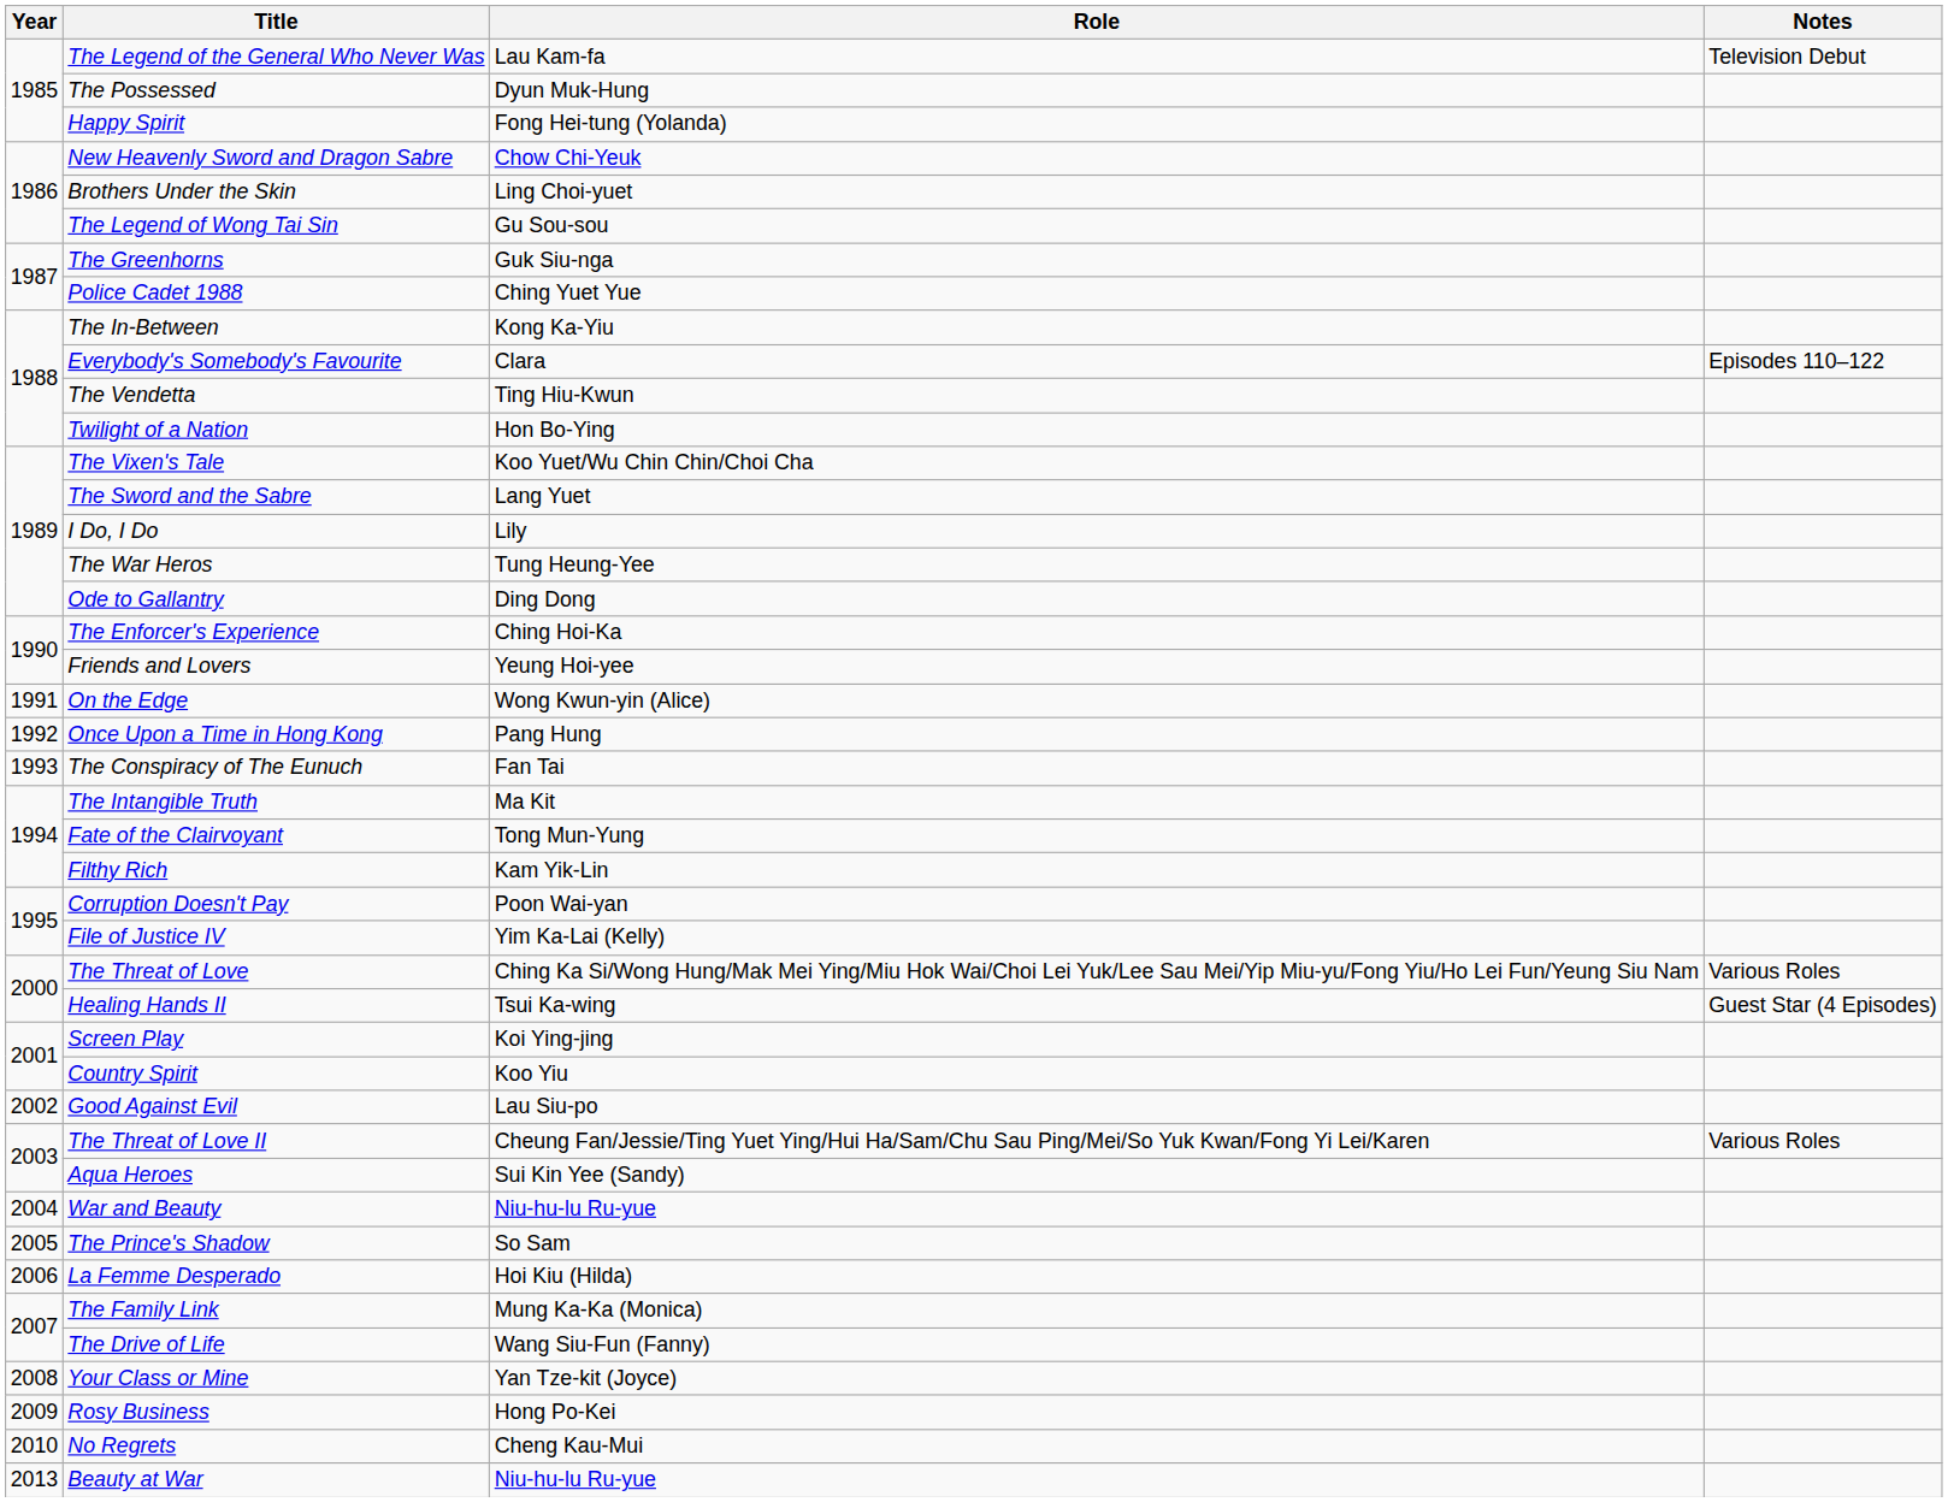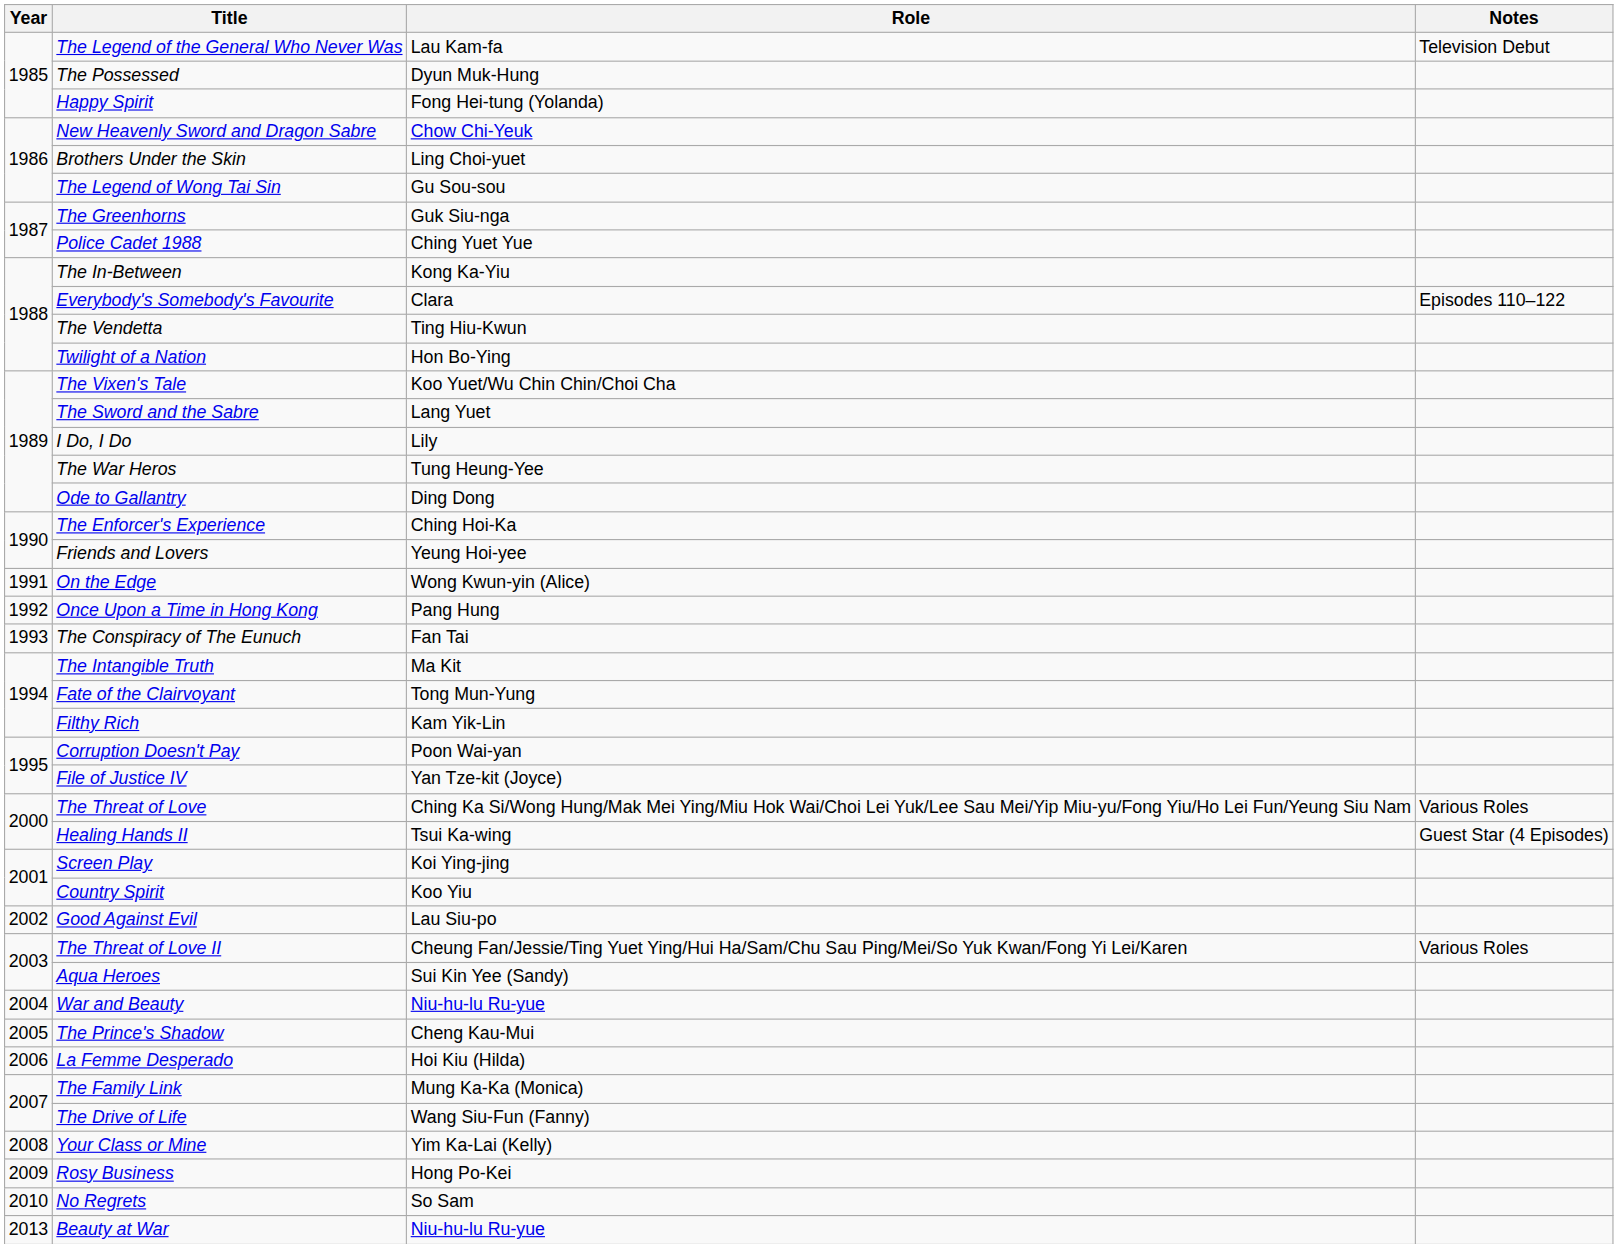File of Justice IV | Role: Yim Ka-Lai (Kelly) -> Yan Tze-kit (Joyce)
The Prince's Shadow | Role: So Sam -> Cheng Kau-Mui
Your Class or Mine | Role: Yan Tze-kit (Joyce) -> Yim Ka-Lai (Kelly)
No Regrets | Role: Cheng Kau-Mui -> So Sam
